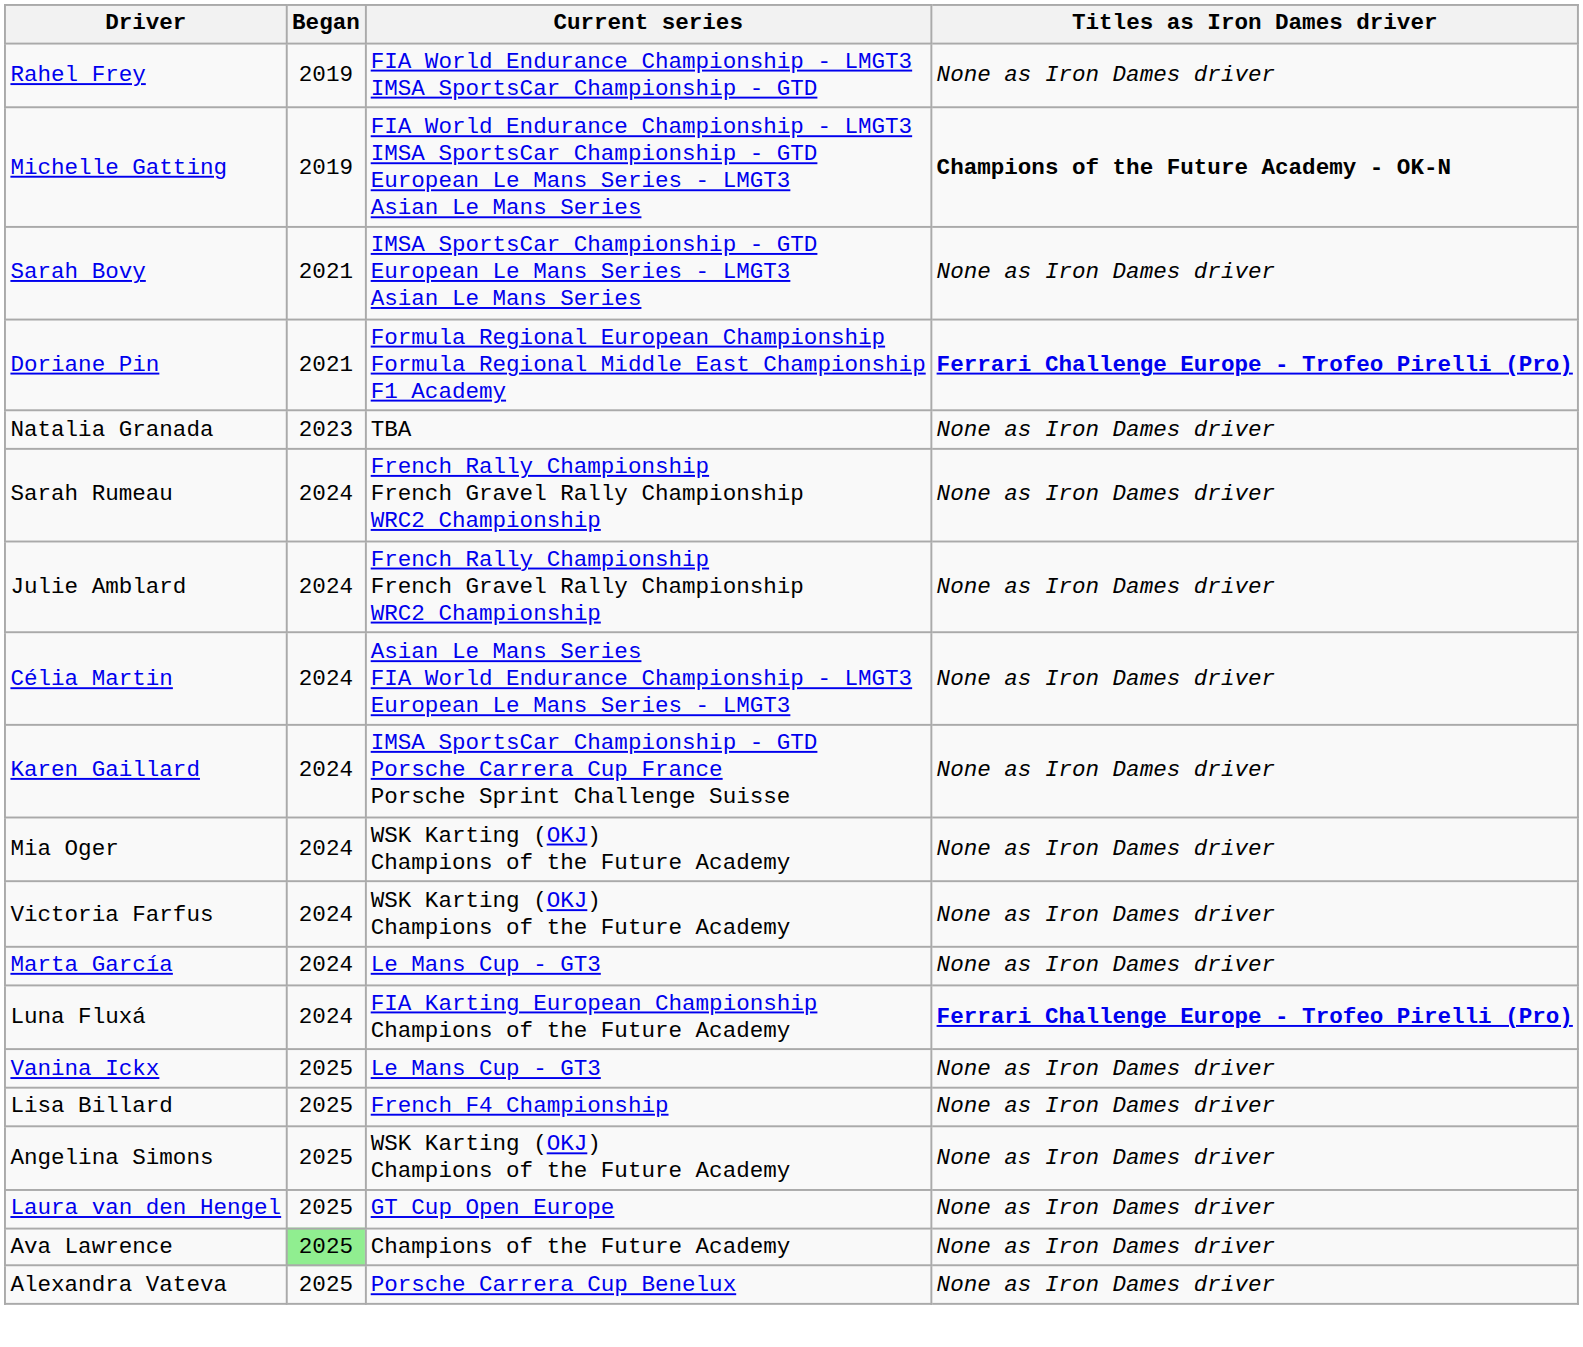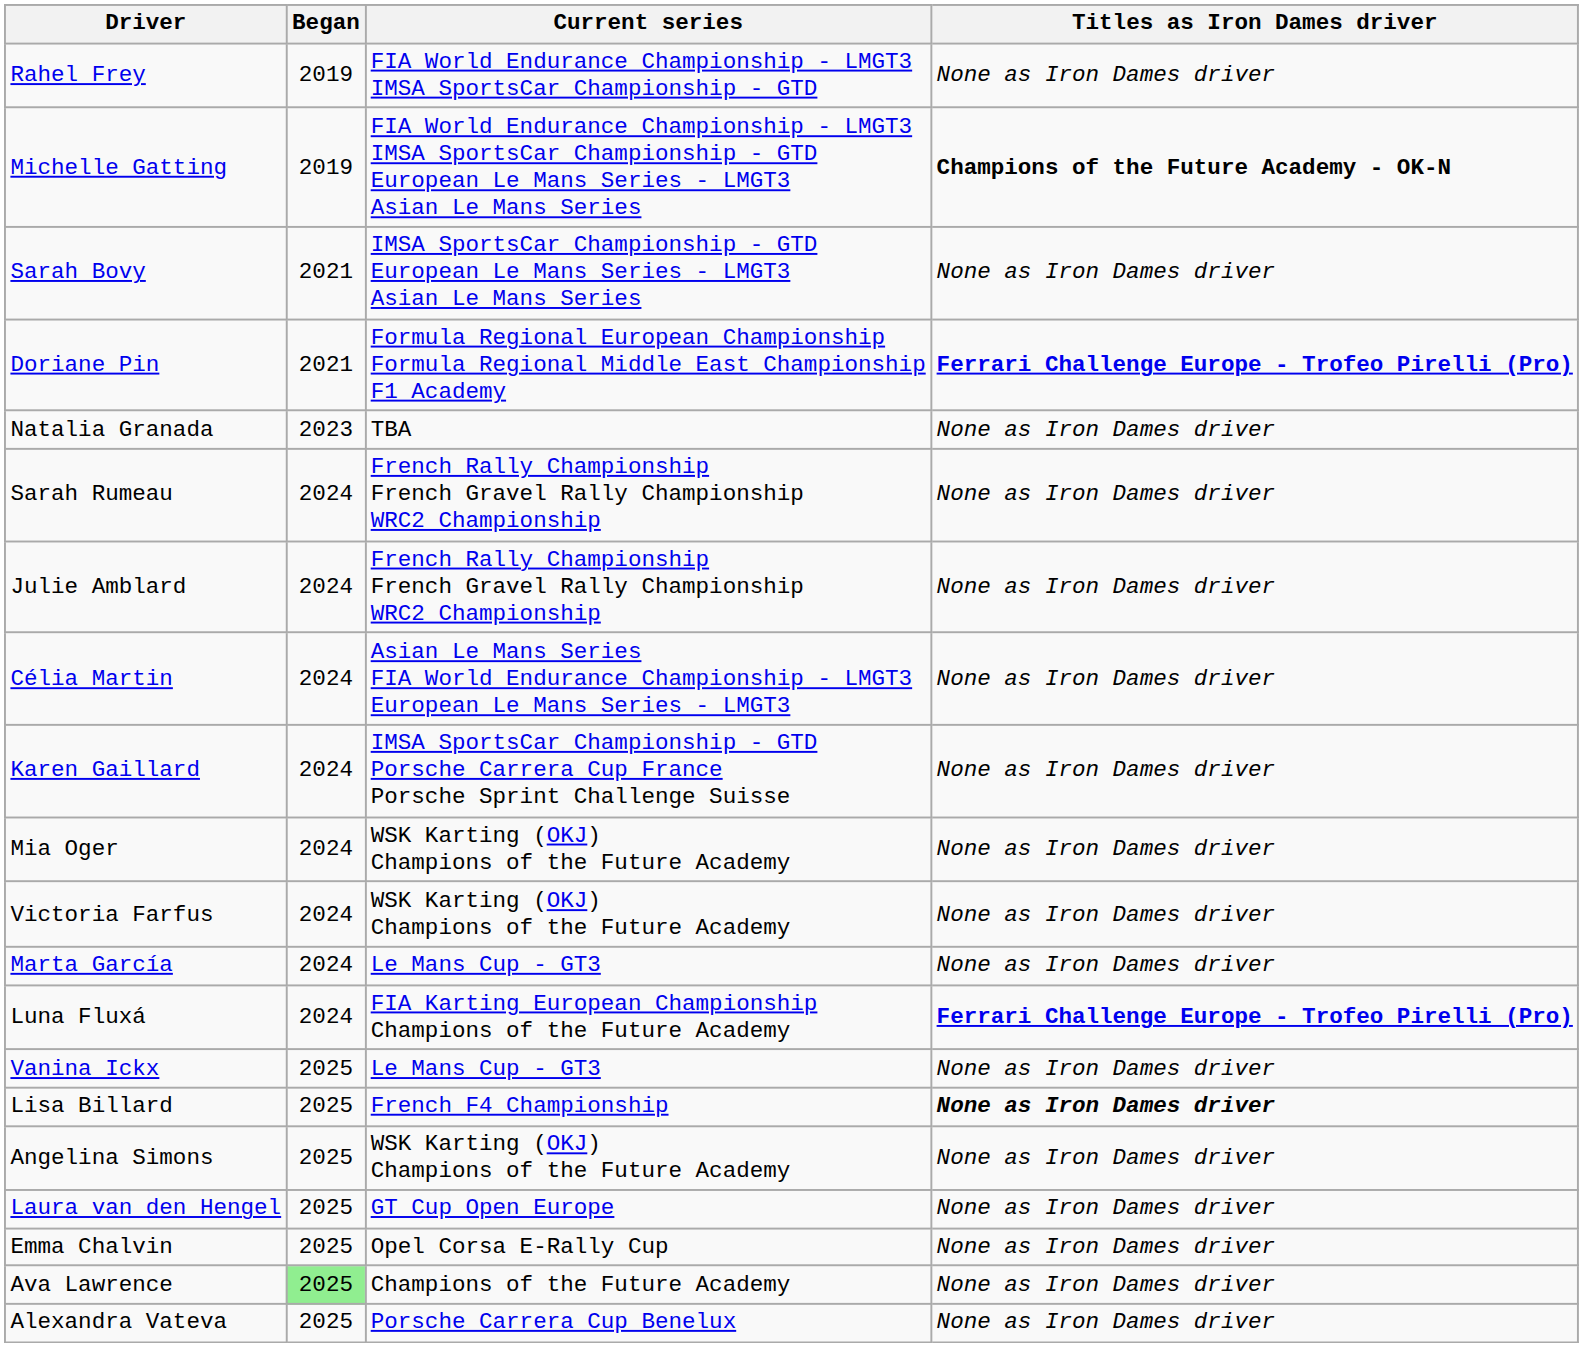Lisa Billard | Titles as Iron Dames driver: normal -> bold
+ row: Emma Chalvin | 2025 | Opel Corsa E-Rally Cup | None as Iron Dames driver
